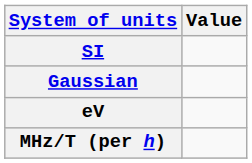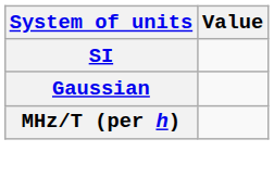- row: eV
